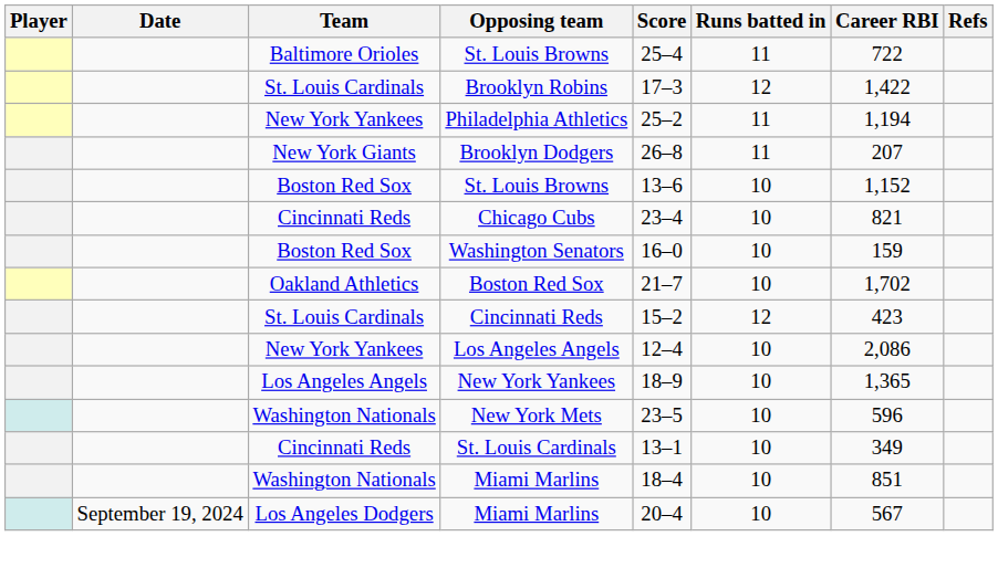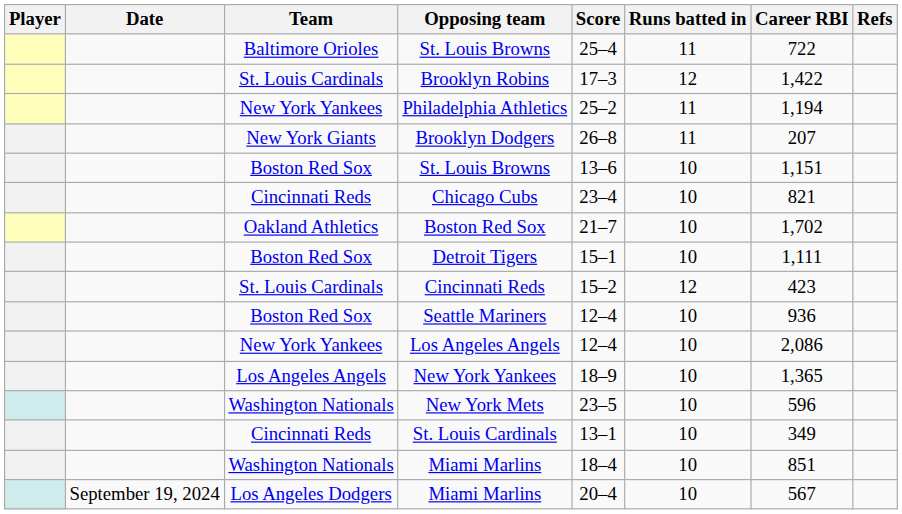Boston Red Sox / St. Louis Browns | Career RBI: 1,152 -> 1,151
- row: Boston Red Sox | Washington Senators | 16–0 | 10 | 159
+ row: Boston Red Sox | Detroit Tigers | 15–1 | 10 | 1,111
+ row: Boston Red Sox | Seattle Mariners | 12–4 | 10 | 936
